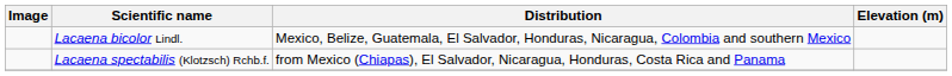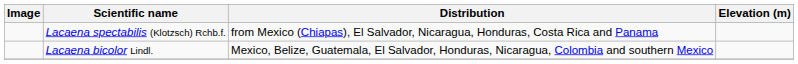rows swapped: Lacaena bicolor Lindl. <-> Lacaena spectabilis (Klotzsch) Rchb.f.
